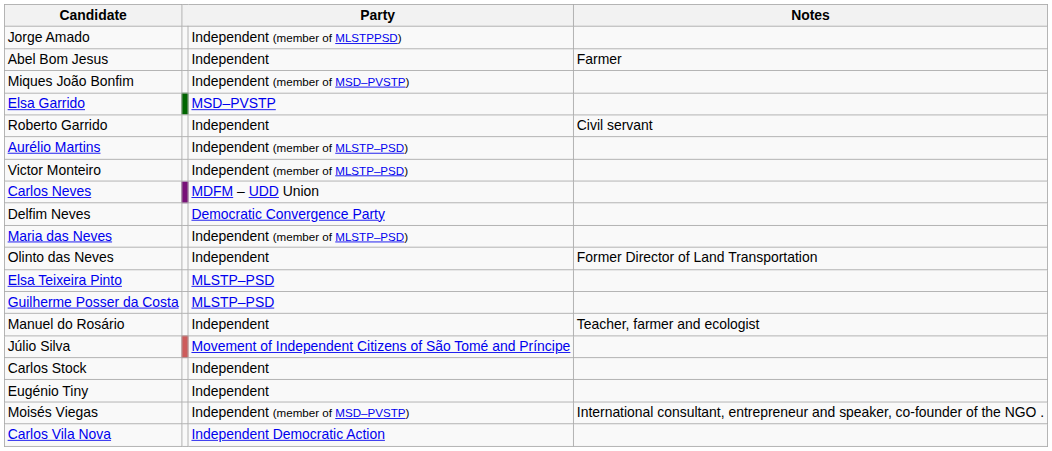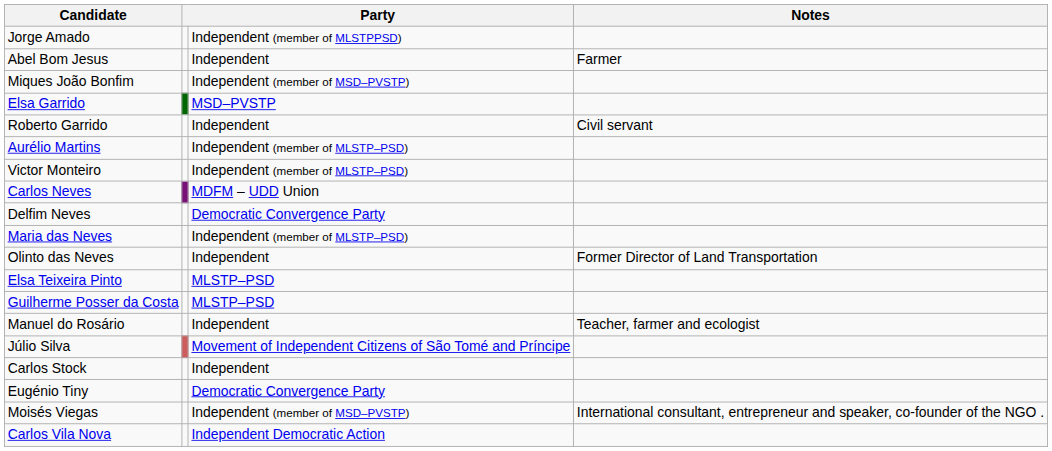Eugénio Tiny | column 3: Independent -> Democratic Convergence Party
